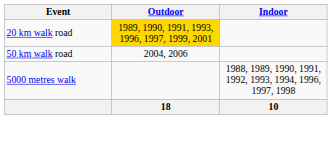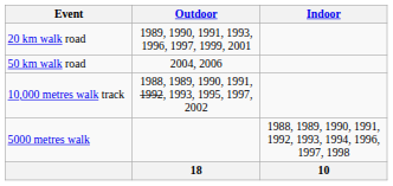20 km walk road | Outdoor: gold background -> no background
+ row: 10,000 metres walk track | 1988, 1989, 1990, 1991, 1992, 1993, 1995, 1997, 2002
